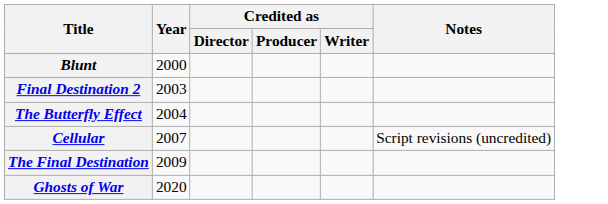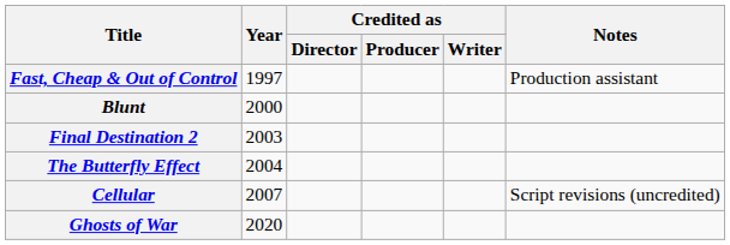+ row: Fast, Cheap & Out of Control | 1997 | Production assistant
- row: The Final Destination | 2009
